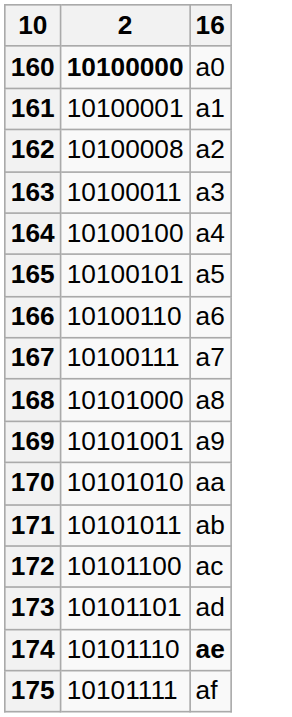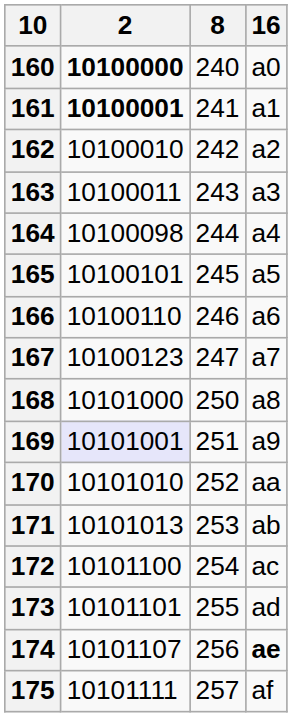+ column: 8 | 240 | 241 | 242 | 243 | 244 | 245 | 246 | 247 | 250 | 251 | 252 | 253 | 254 | 255 | 256 | 257
161 | 2: normal -> bold
162 | 2: 10100008 -> 10100010
164 | 2: 10100100 -> 10100098
167 | 2: 10100111 -> 10100123
169 | 2: no background -> lavender background
171 | 2: 10101011 -> 10101013
174 | 2: 10101110 -> 10101107
